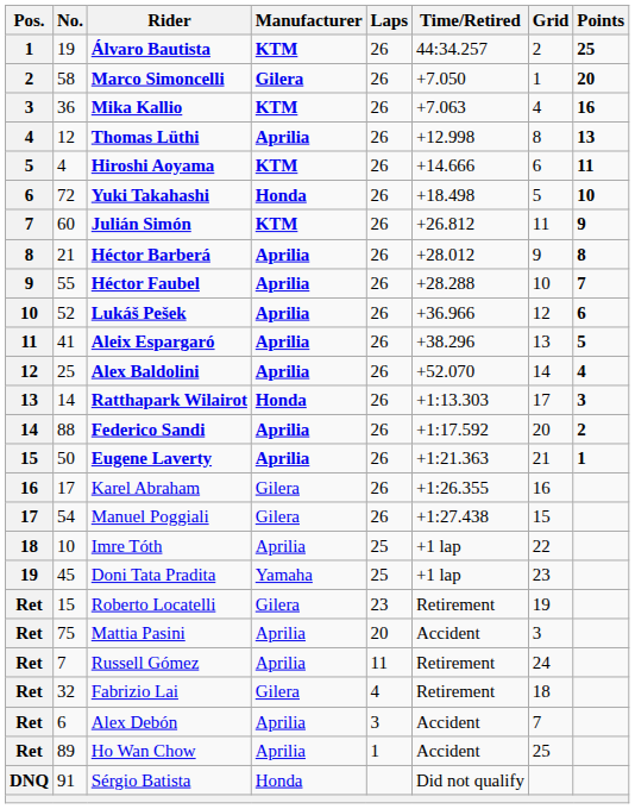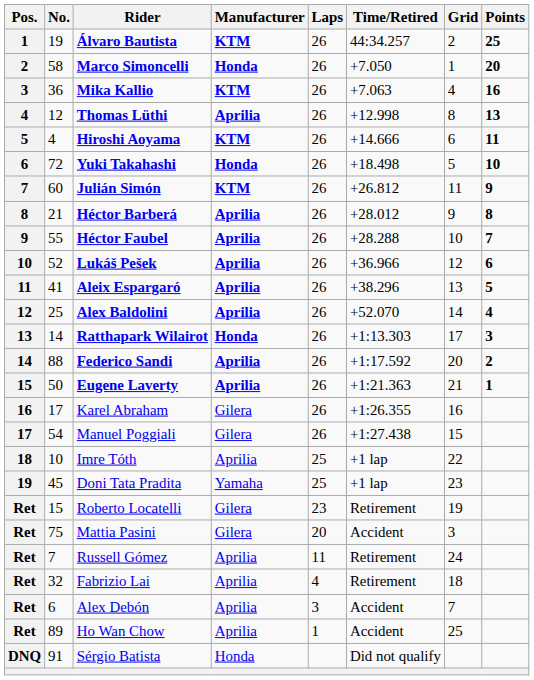Marco Simoncelli | Manufacturer: Gilera -> Honda
Mattia Pasini | Manufacturer: Aprilia -> Gilera
Fabrizio Lai | Manufacturer: Gilera -> Aprilia
